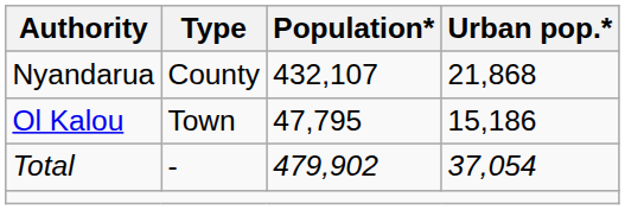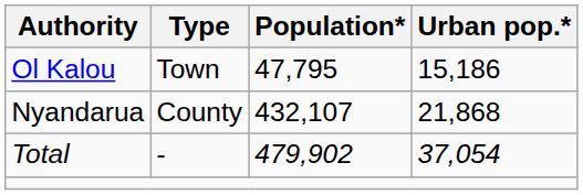rows swapped: Ol Kalou <-> Nyandarua
